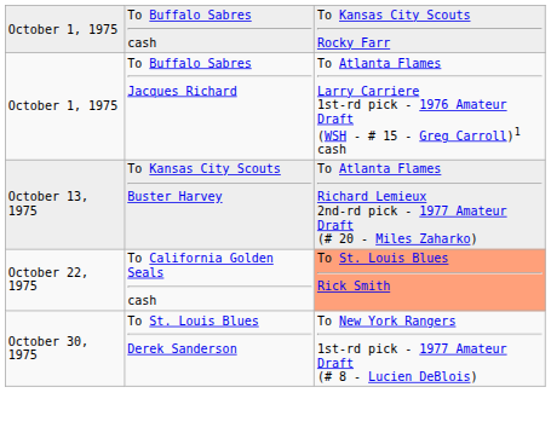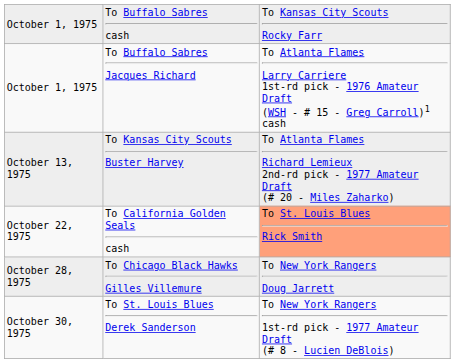+ row: October 28, 1975 | To Chicago Black Hawks Gilles Villemure | To New York Rangers Doug Jarrett
